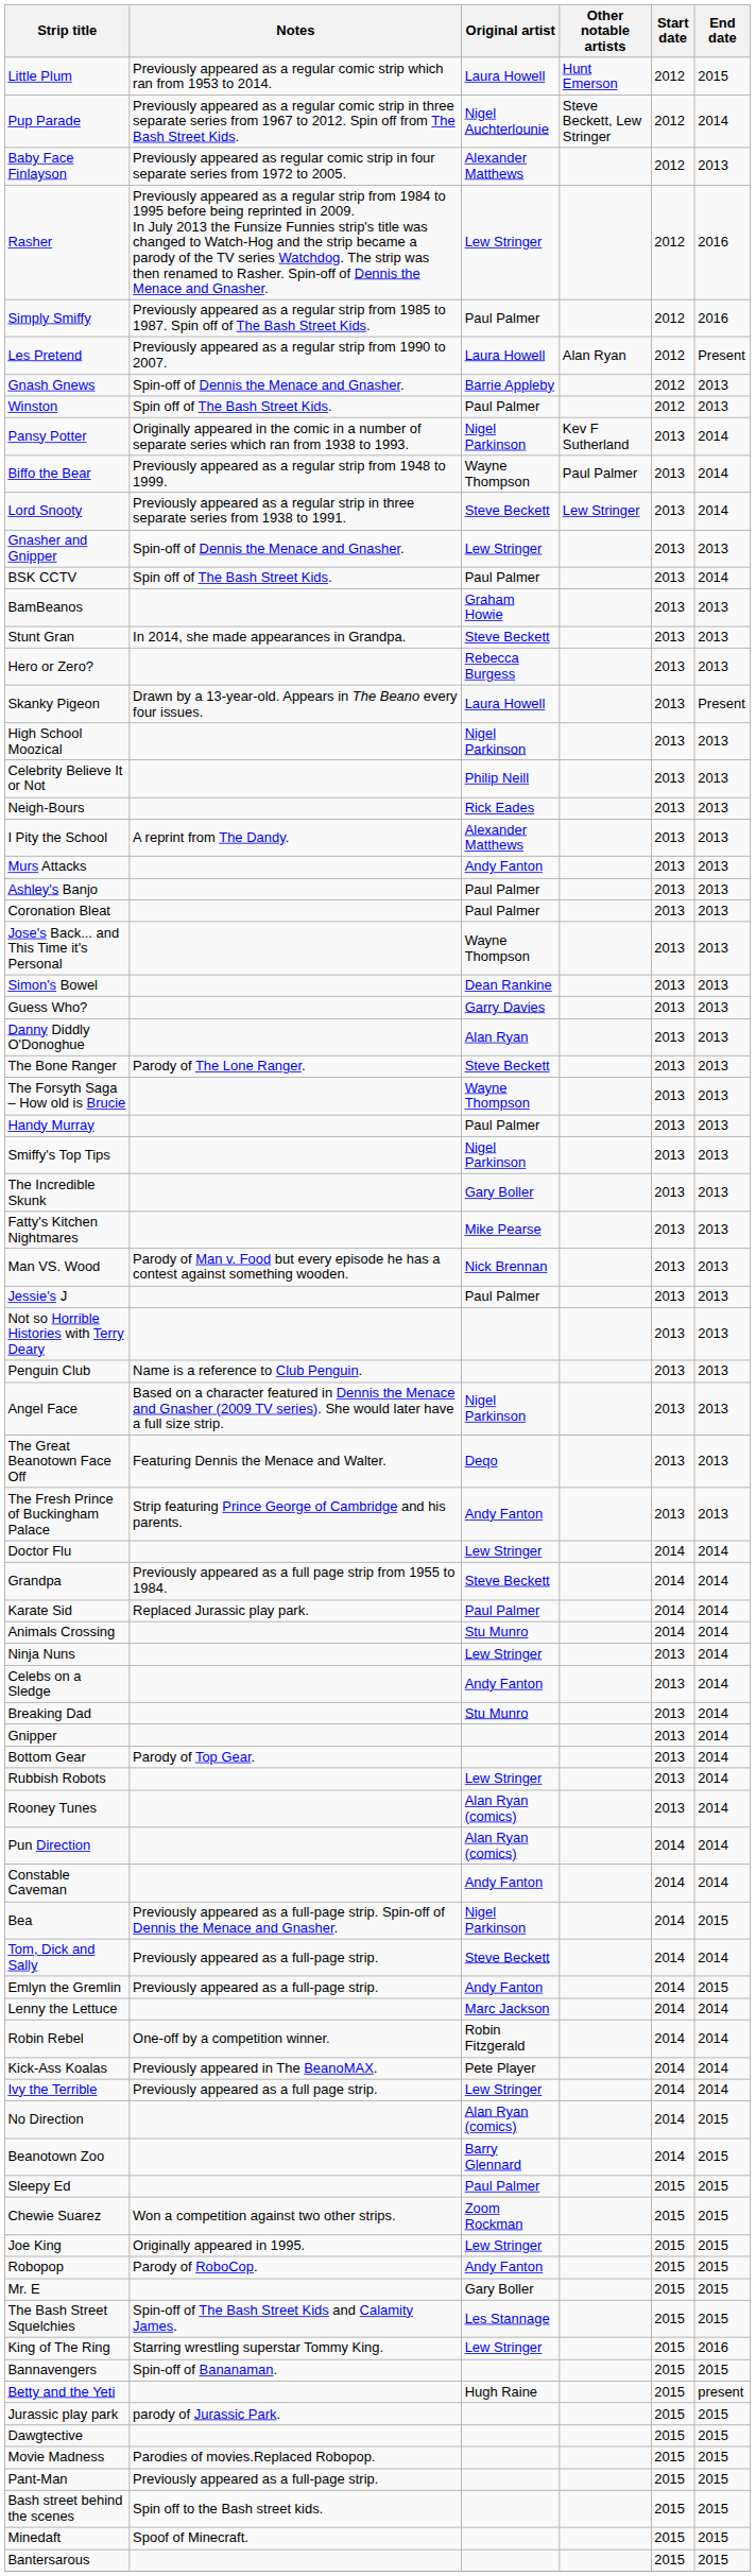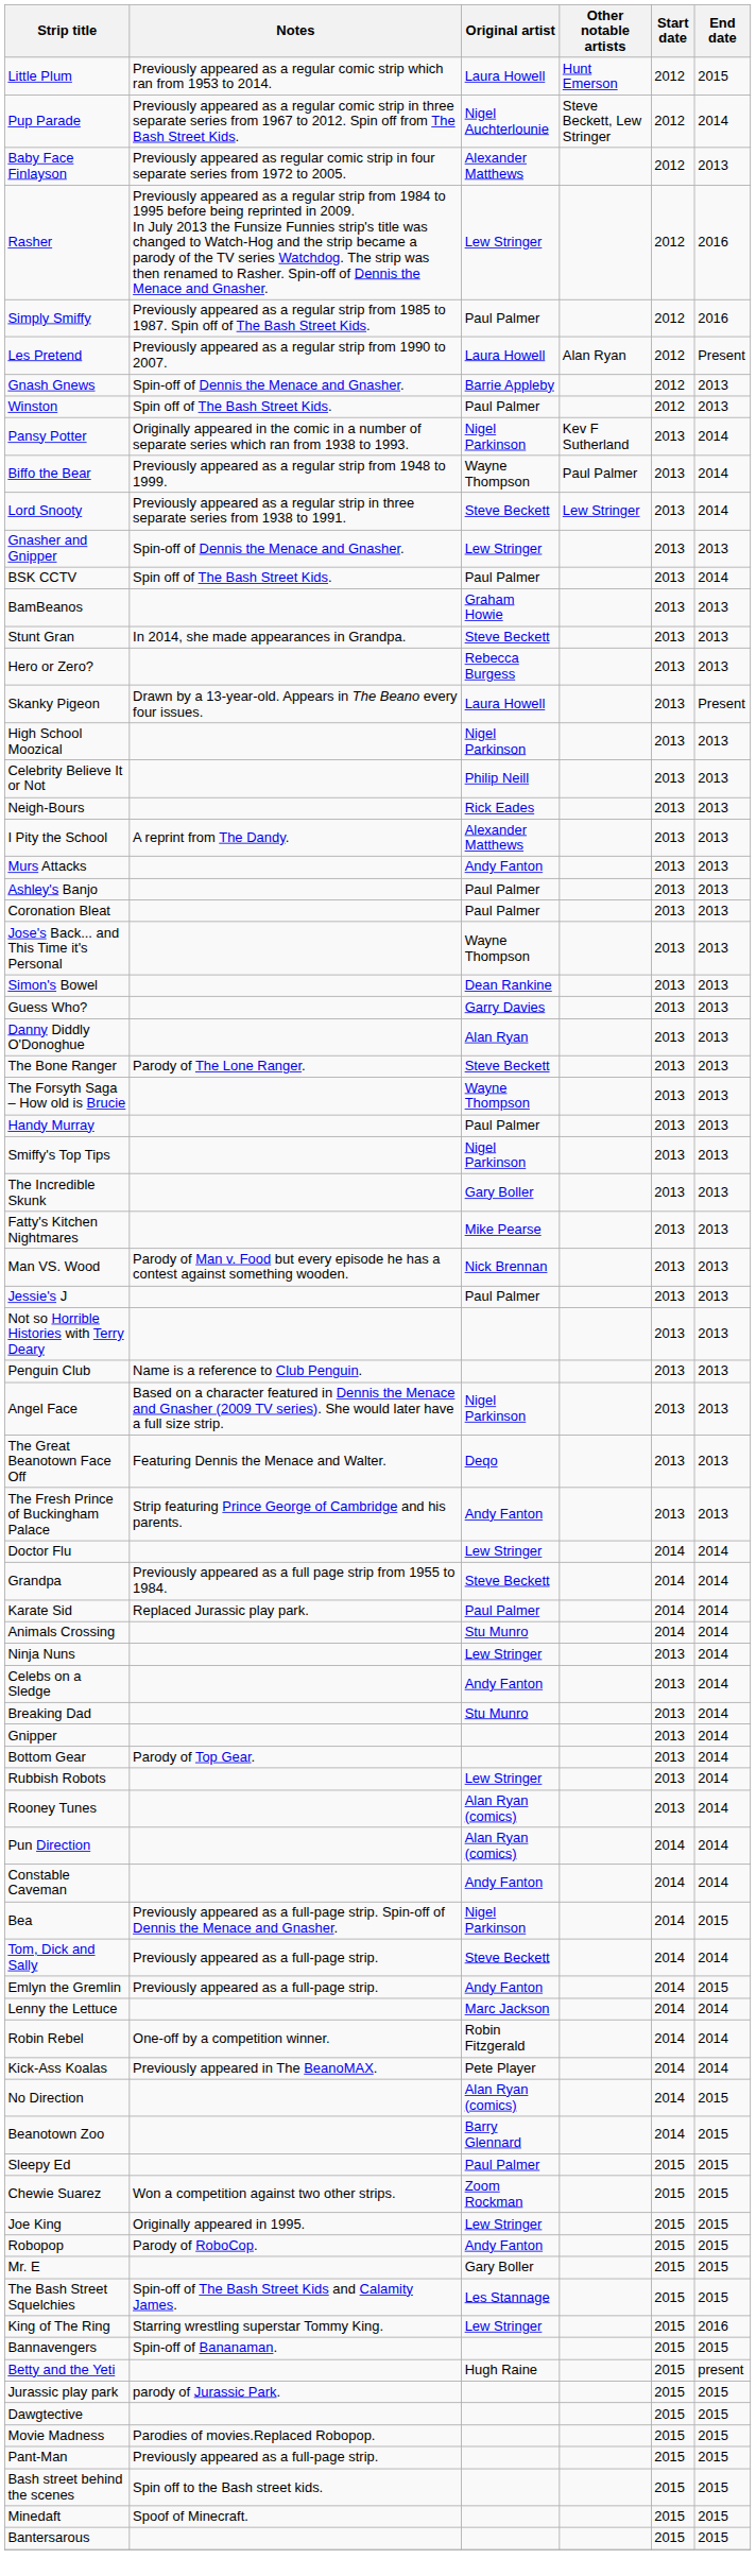- row: Ivy the Terrible | Previously appeared as a full page strip. | Lew Stringer | 2014 | 2014
